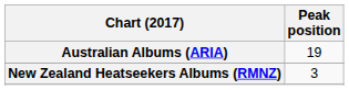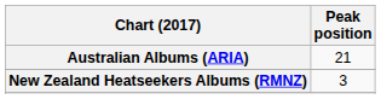Australian Albums (ARIA) | Peak position: 19 -> 21
